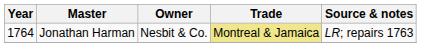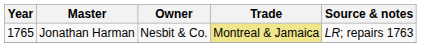Jonathan Harman | Year: 1764 -> 1765
